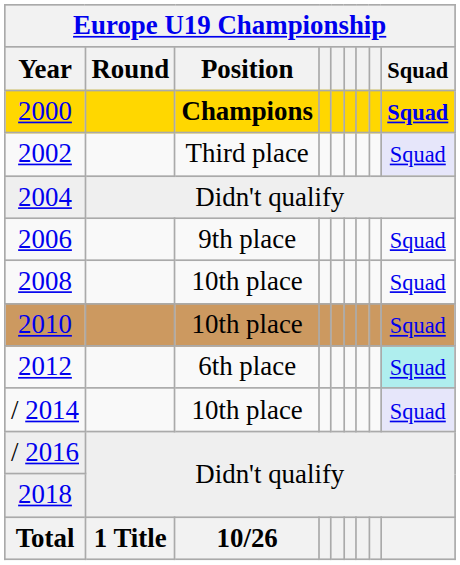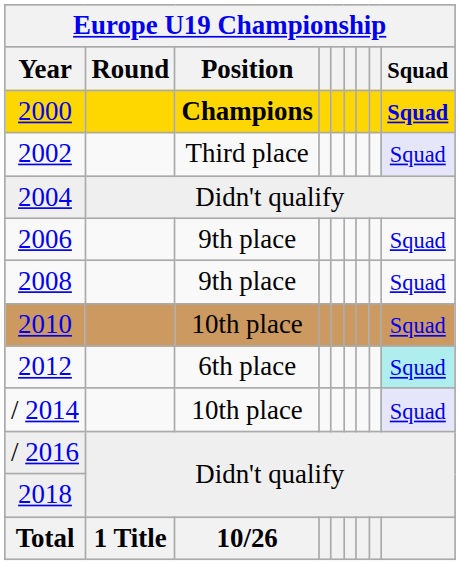2008 | Europe U19 Championship / Position: 10th place -> 9th place
